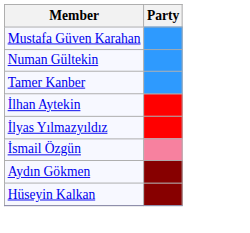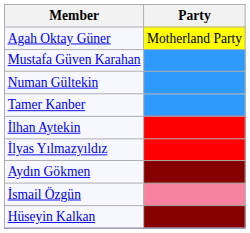+ row: Agah Oktay Güner | Motherland Party
rows swapped: İsmail Özgün <-> Aydın Gökmen
